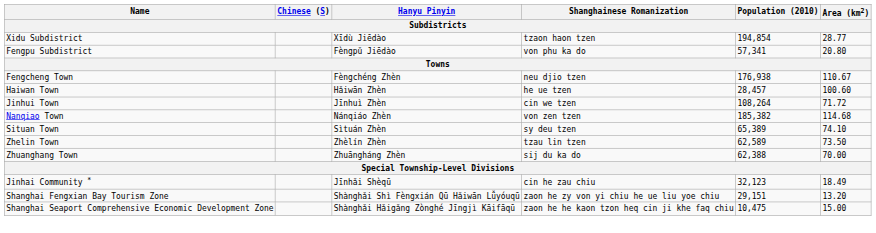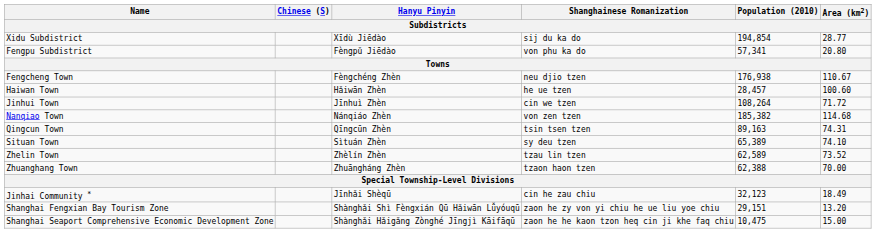Xidu Subdistrict | Shanghainese Romanization: tzaon haon tzen -> sij du ka do
+ row: Qingcun Town | Qīngcūn Zhèn | tsin tsen tzen | 89,163 | 74.31
Zhelin Town | Area (km2): 73.50 -> 73.52
Zhuanghang Town | Shanghainese Romanization: sij du ka do -> tzaon haon tzen
